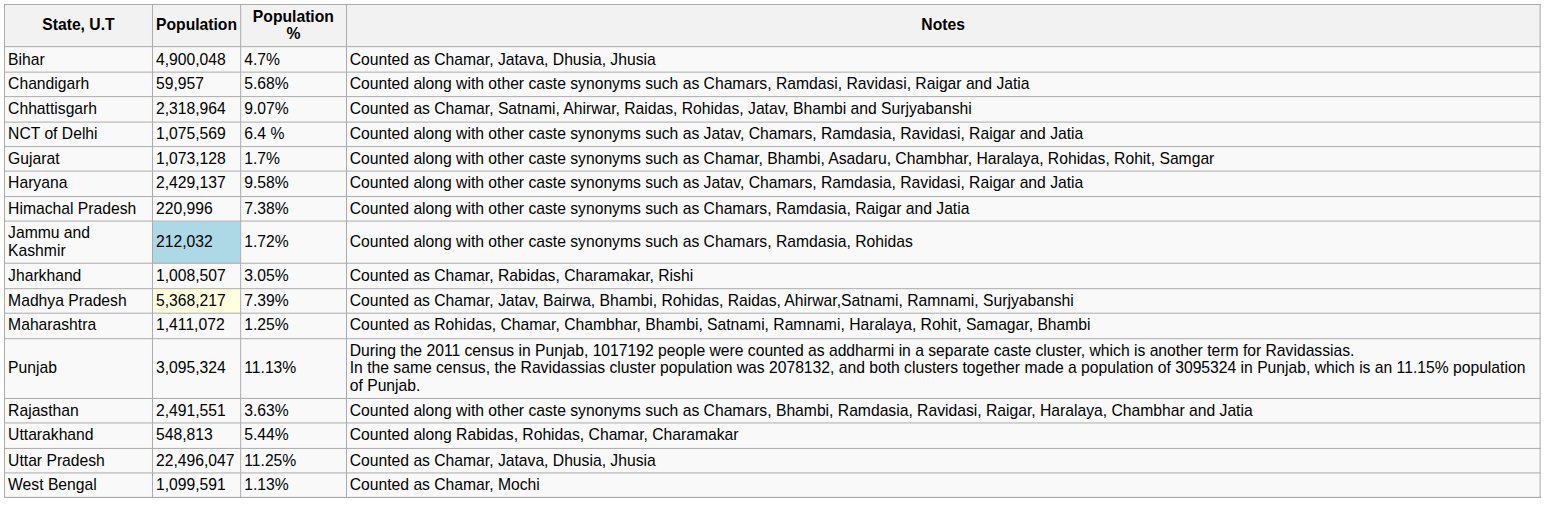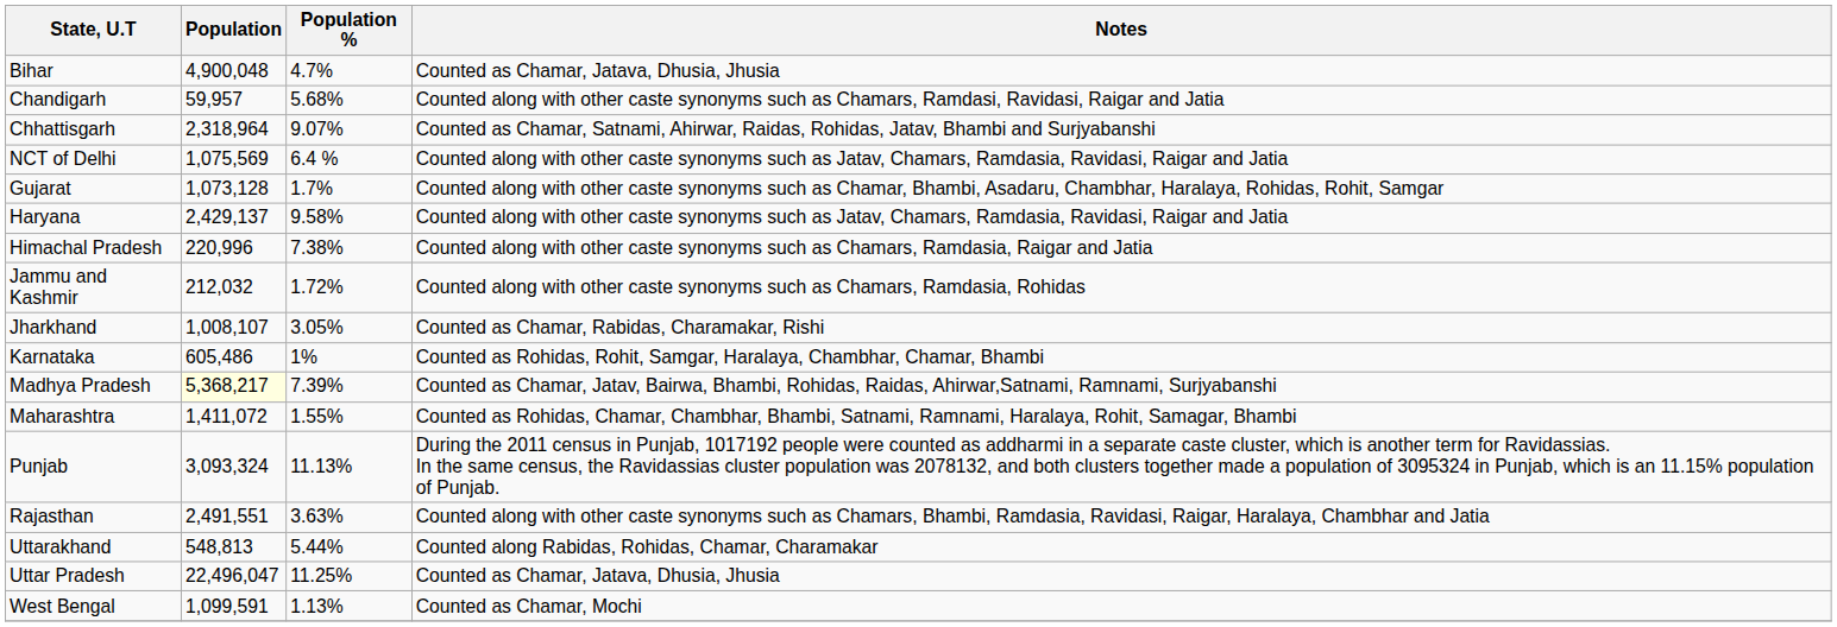Jammu and Kashmir | Population: lightblue background -> no background
Jharkhand | Population: 1,008,507 -> 1,008,107
+ row: Karnataka | 605,486 | 1% | Counted as Rohidas, Rohit, Samgar, Haralaya, Chambhar, Chamar, Bhambi
Maharashtra | Population %: 1.25% -> 1.55%
Punjab | Population: 3,095,324 -> 3,093,324
